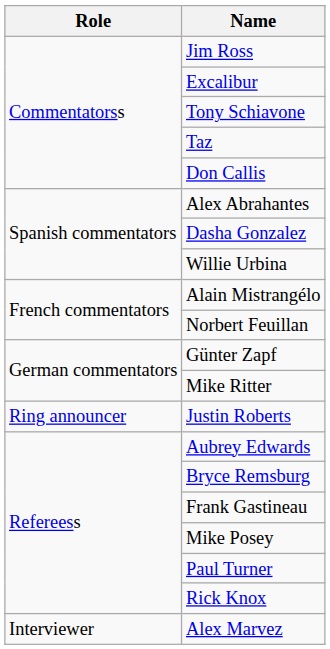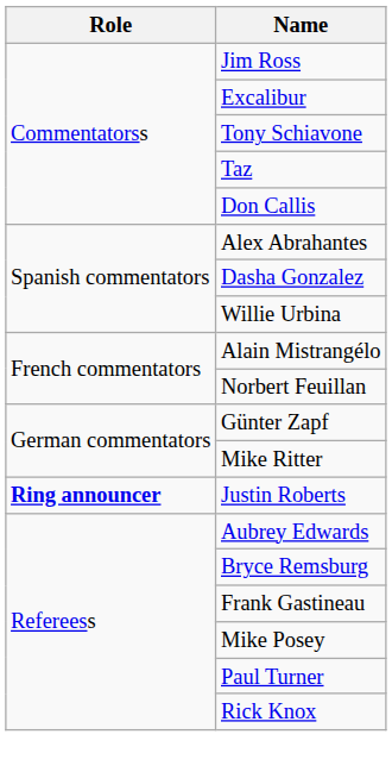Justin Roberts | Role: normal -> bold
- row: Interviewer | Alex Marvez
